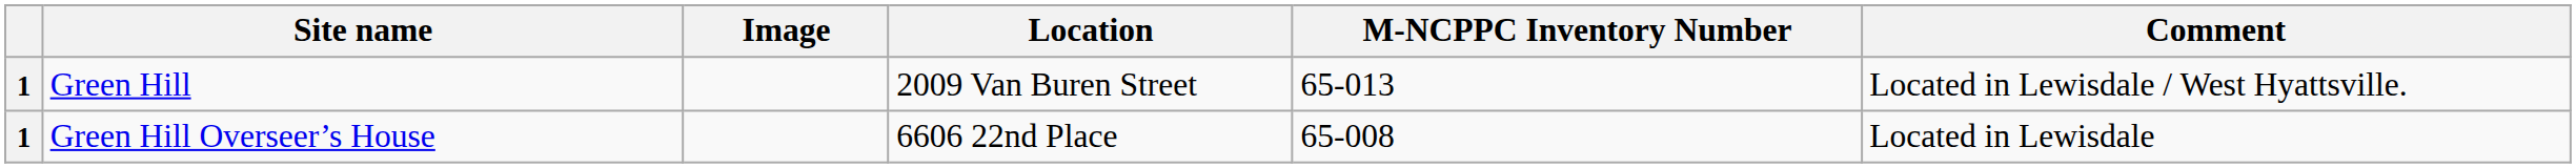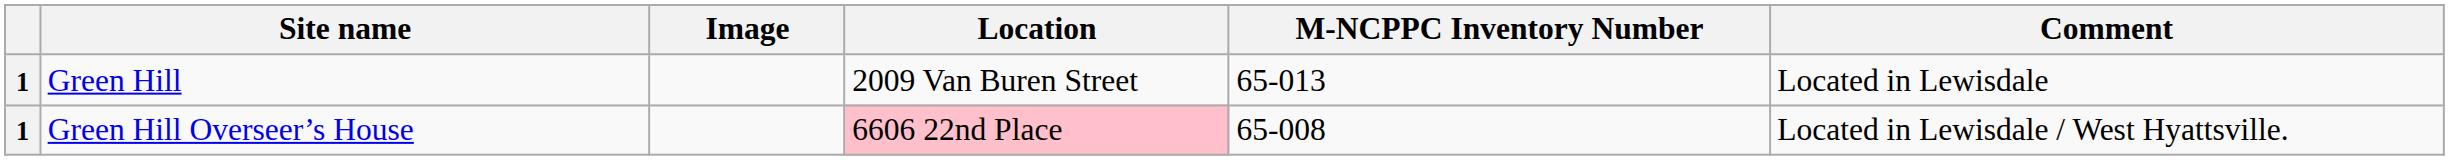Green Hill | Comment: Located in Lewisdale / West Hyattsville. -> Located in Lewisdale
Green Hill Overseer’s House | Location: no background -> pink background
Green Hill Overseer’s House | Comment: Located in Lewisdale -> Located in Lewisdale / West Hyattsville.
